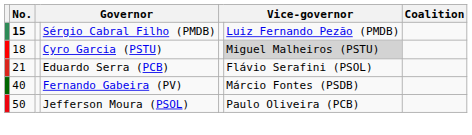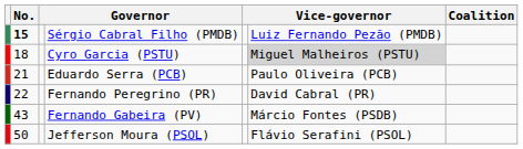Eduardo Serra (PCB) | column 6: Flávio Serafini (PSOL) -> Paulo Oliveira (PCB)
+ row: 22 | Fernando Peregrino (PR) | David Cabral (PR)
Fernando Gabeira (PV) | No.: 40 -> 43
Jefferson Moura (PSOL) | column 6: Paulo Oliveira (PCB) -> Flávio Serafini (PSOL)
